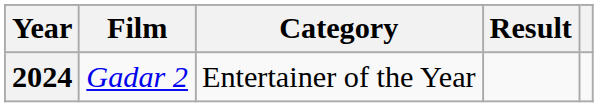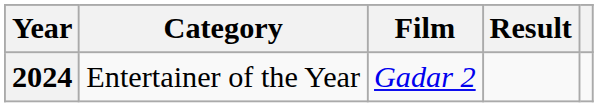columns swapped: Category <-> Film
